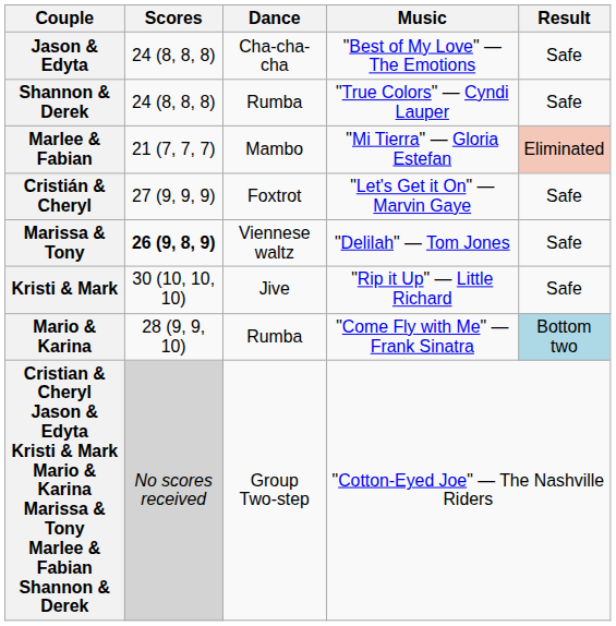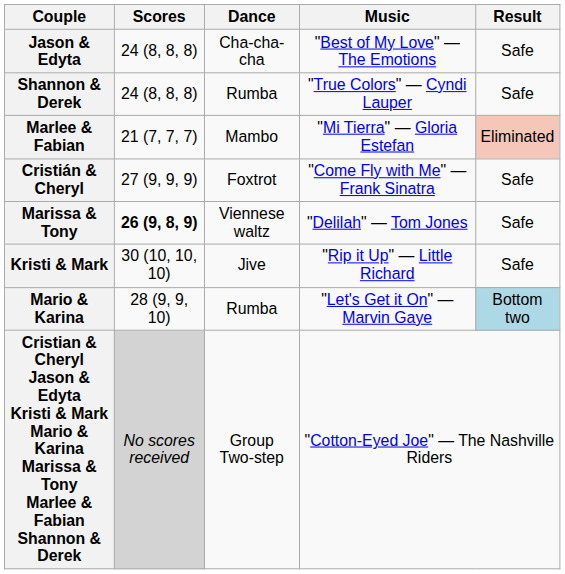Cristián & Cheryl | Music: "Let's Get it On" — Marvin Gaye -> "Come Fly with Me" — Frank Sinatra
Mario & Karina | Music: "Come Fly with Me" — Frank Sinatra -> "Let's Get it On" — Marvin Gaye
